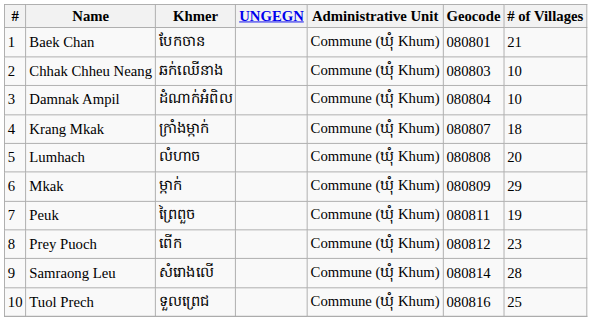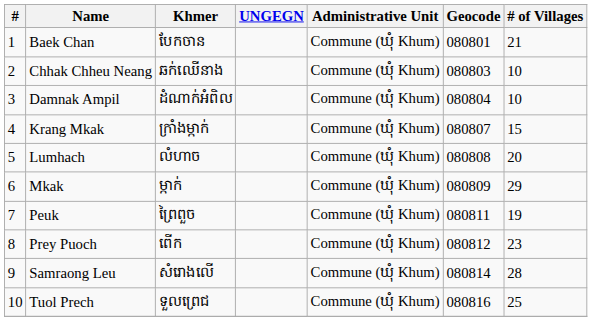Krang Mkak | # of Villages: 18 -> 15
